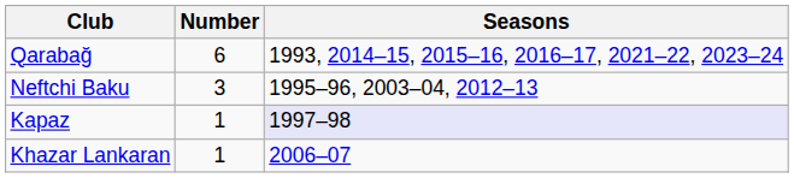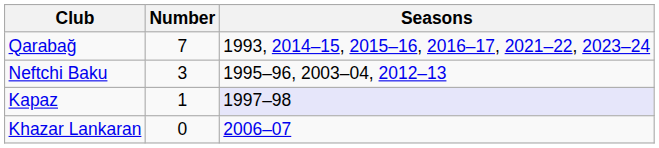Qarabağ | Number: 6 -> 7
Khazar Lankaran | Number: 1 -> 0
